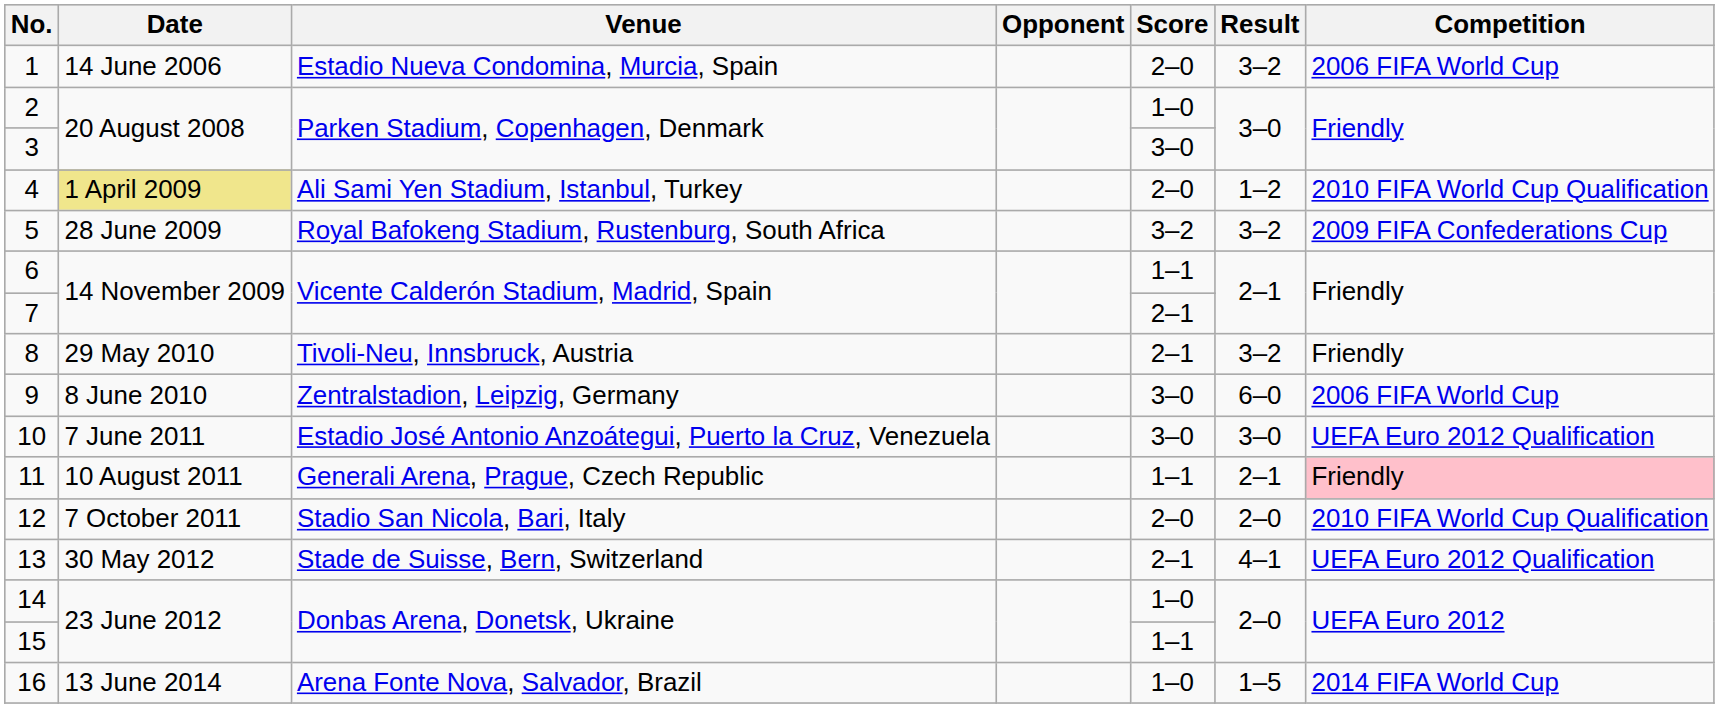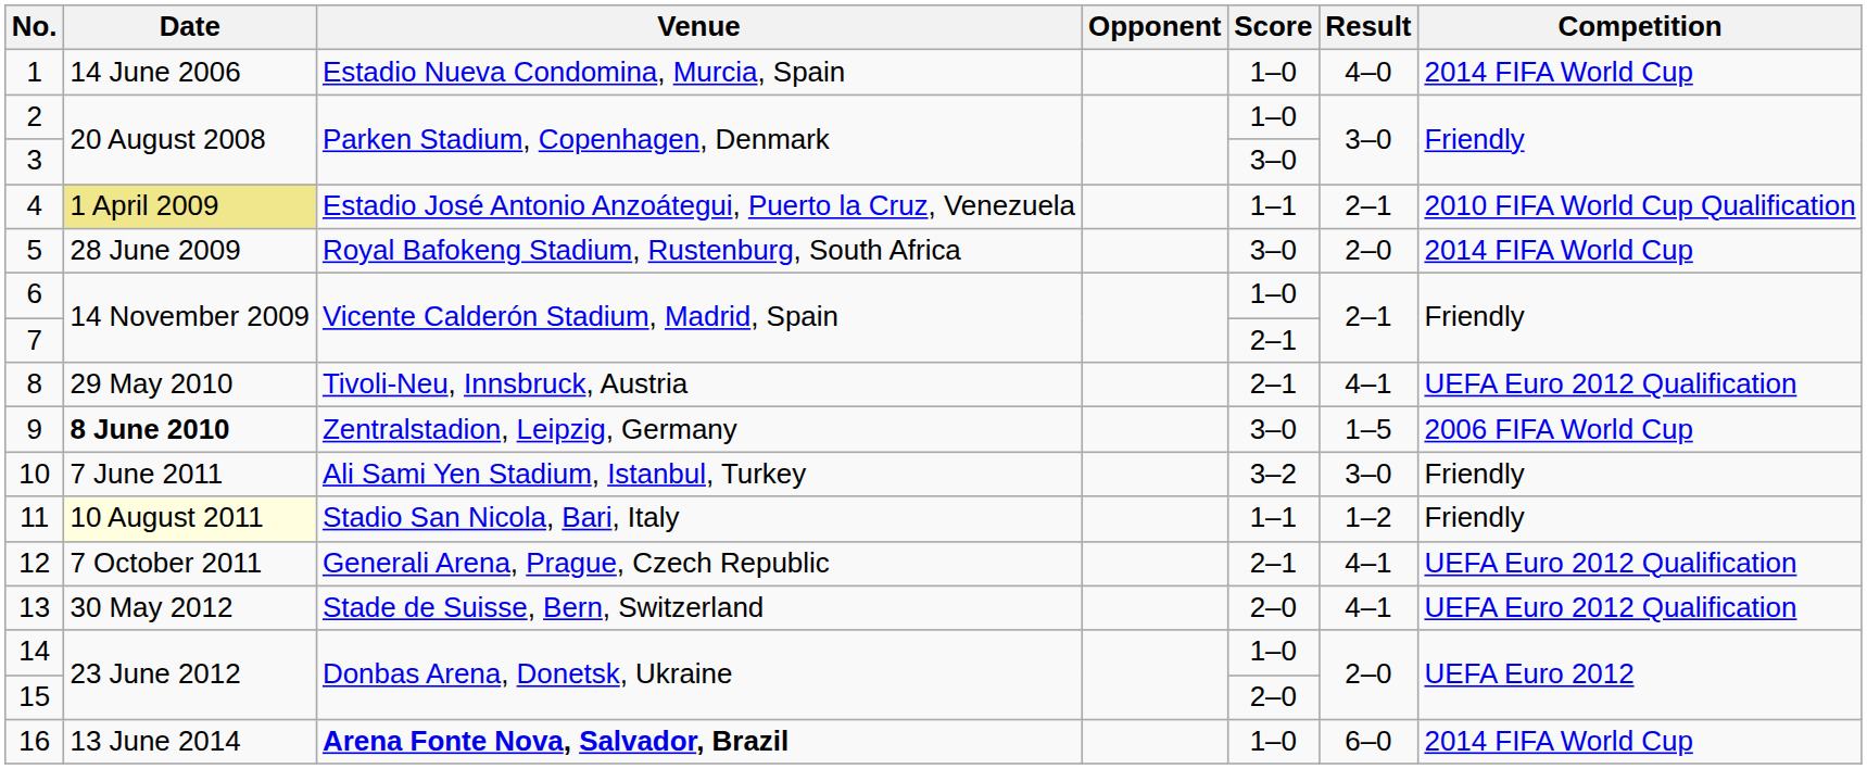1 | Score: 2–0 -> 1–0
1 | Result: 3–2 -> 4–0
1 | Competition: 2006 FIFA World Cup -> 2014 FIFA World Cup
4 | Venue: Ali Sami Yen Stadium, Istanbul, Turkey -> Estadio José Antonio Anzoátegui, Puerto la Cruz, Venezuela
4 | Score: 2–0 -> 1–1
4 | Result: 1–2 -> 2–1
5 | Score: 3–2 -> 3–0
5 | Result: 3–2 -> 2–0
5 | Competition: 2009 FIFA Confederations Cup -> 2014 FIFA World Cup
6 | Score: 1–1 -> 1–0
8 | Result: 3–2 -> 4–1
8 | Competition: Friendly -> UEFA Euro 2012 Qualification
9 | Date: normal -> bold
9 | Result: 6–0 -> 1–5
10 | Venue: Estadio José Antonio Anzoátegui, Puerto la Cruz, Venezuela -> Ali Sami Yen Stadium, Istanbul, Turkey
10 | Score: 3–0 -> 3–2
10 | Competition: UEFA Euro 2012 Qualification -> Friendly
11 | Date: no background -> lightyellow background
11 | Venue: Generali Arena, Prague, Czech Republic -> Stadio San Nicola, Bari, Italy
11 | Result: 2–1 -> 1–2
11 | Competition: pink background -> no background
12 | Venue: Stadio San Nicola, Bari, Italy -> Generali Arena, Prague, Czech Republic
12 | Score: 2–0 -> 2–1
12 | Result: 2–0 -> 4–1
12 | Competition: 2010 FIFA World Cup Qualification -> UEFA Euro 2012 Qualification
13 | Score: 2–1 -> 2–0
15 | Score: 1–1 -> 2–0
16 | Venue: normal -> bold
16 | Result: 1–5 -> 6–0
